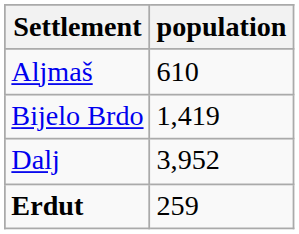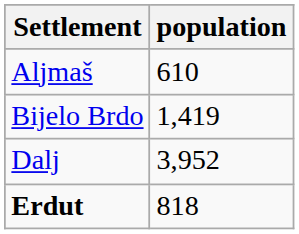Erdut | population: 259 -> 818
